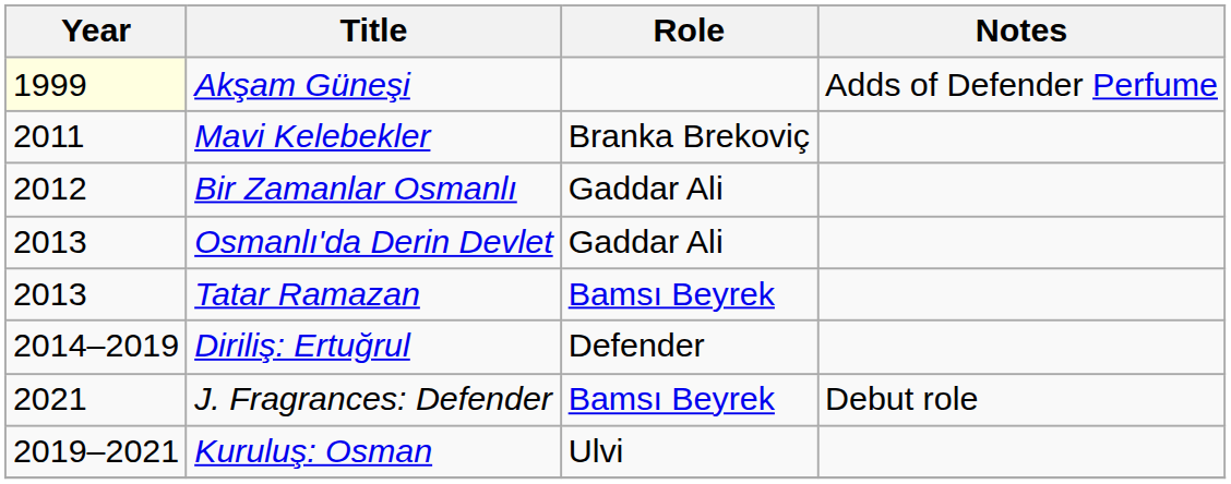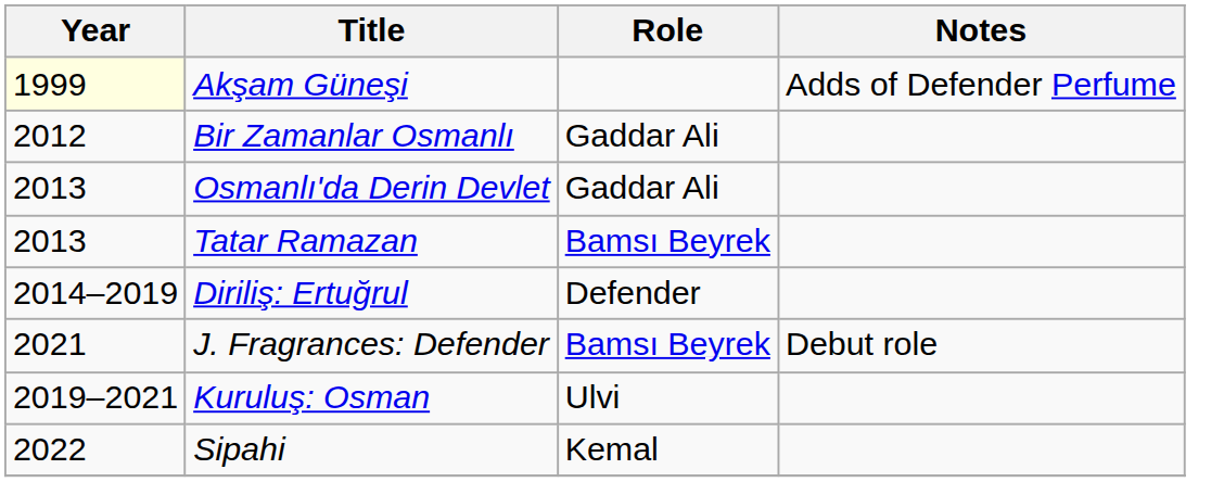- row: 2011 | Mavi Kelebekler | Branka Brekoviç
+ row: 2022 | Sipahi | Kemal
